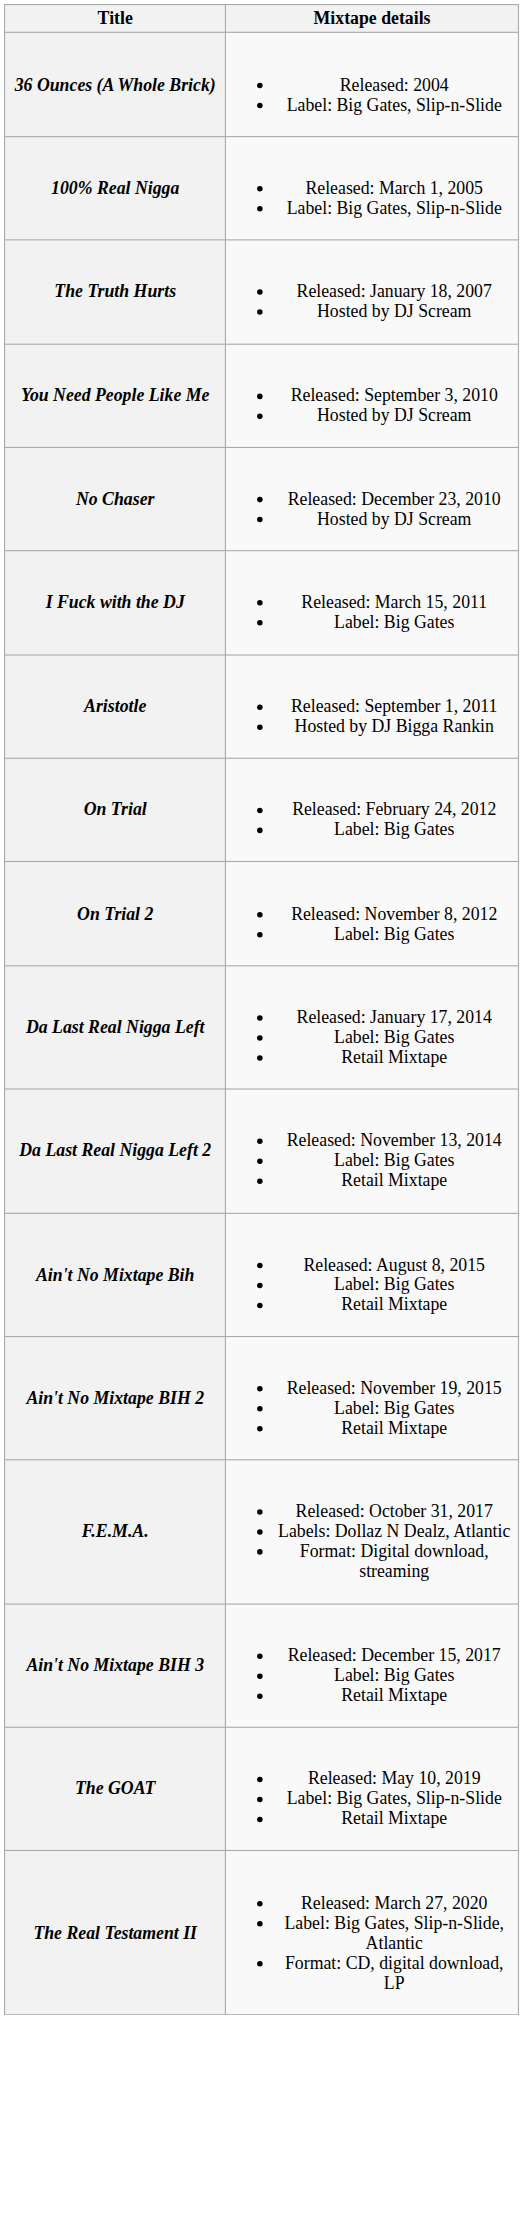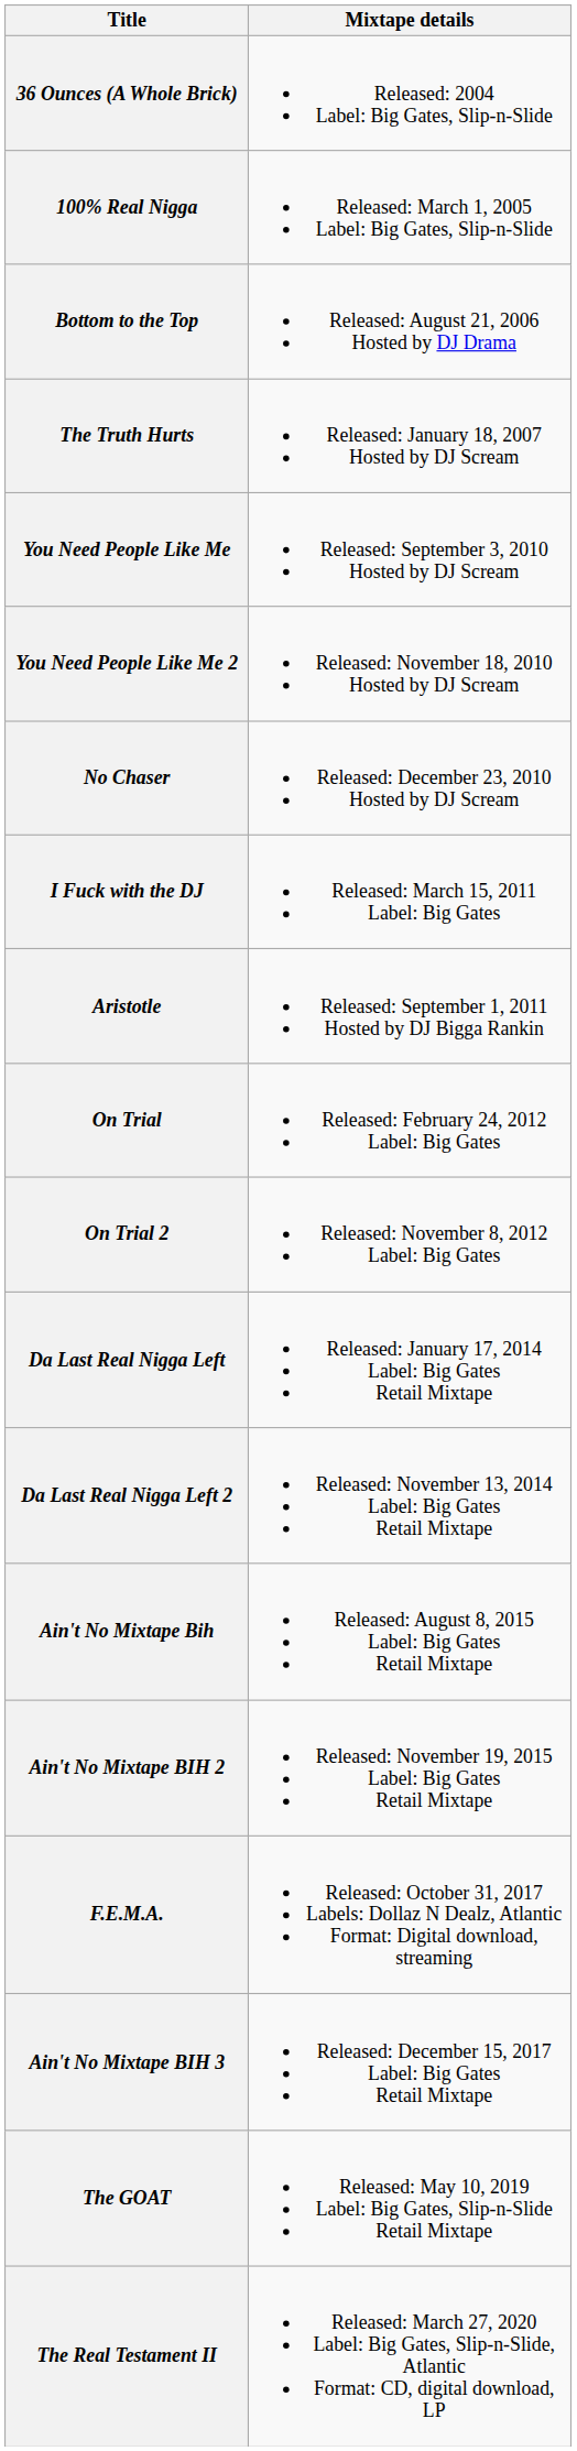+ row: Bottom to the Top | Released: August 21, 2006 Hosted by DJ Drama
+ row: You Need People Like Me 2 | Released: November 18, 2010 Hosted by DJ Scream
